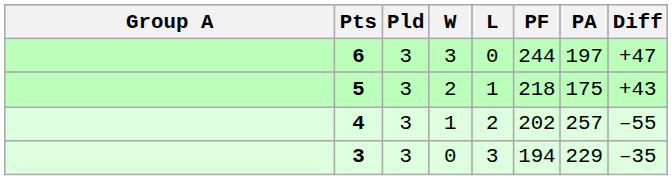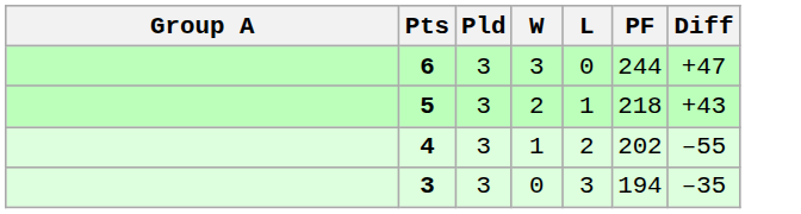- column: PA | 197 | 175 | 257 | 229
